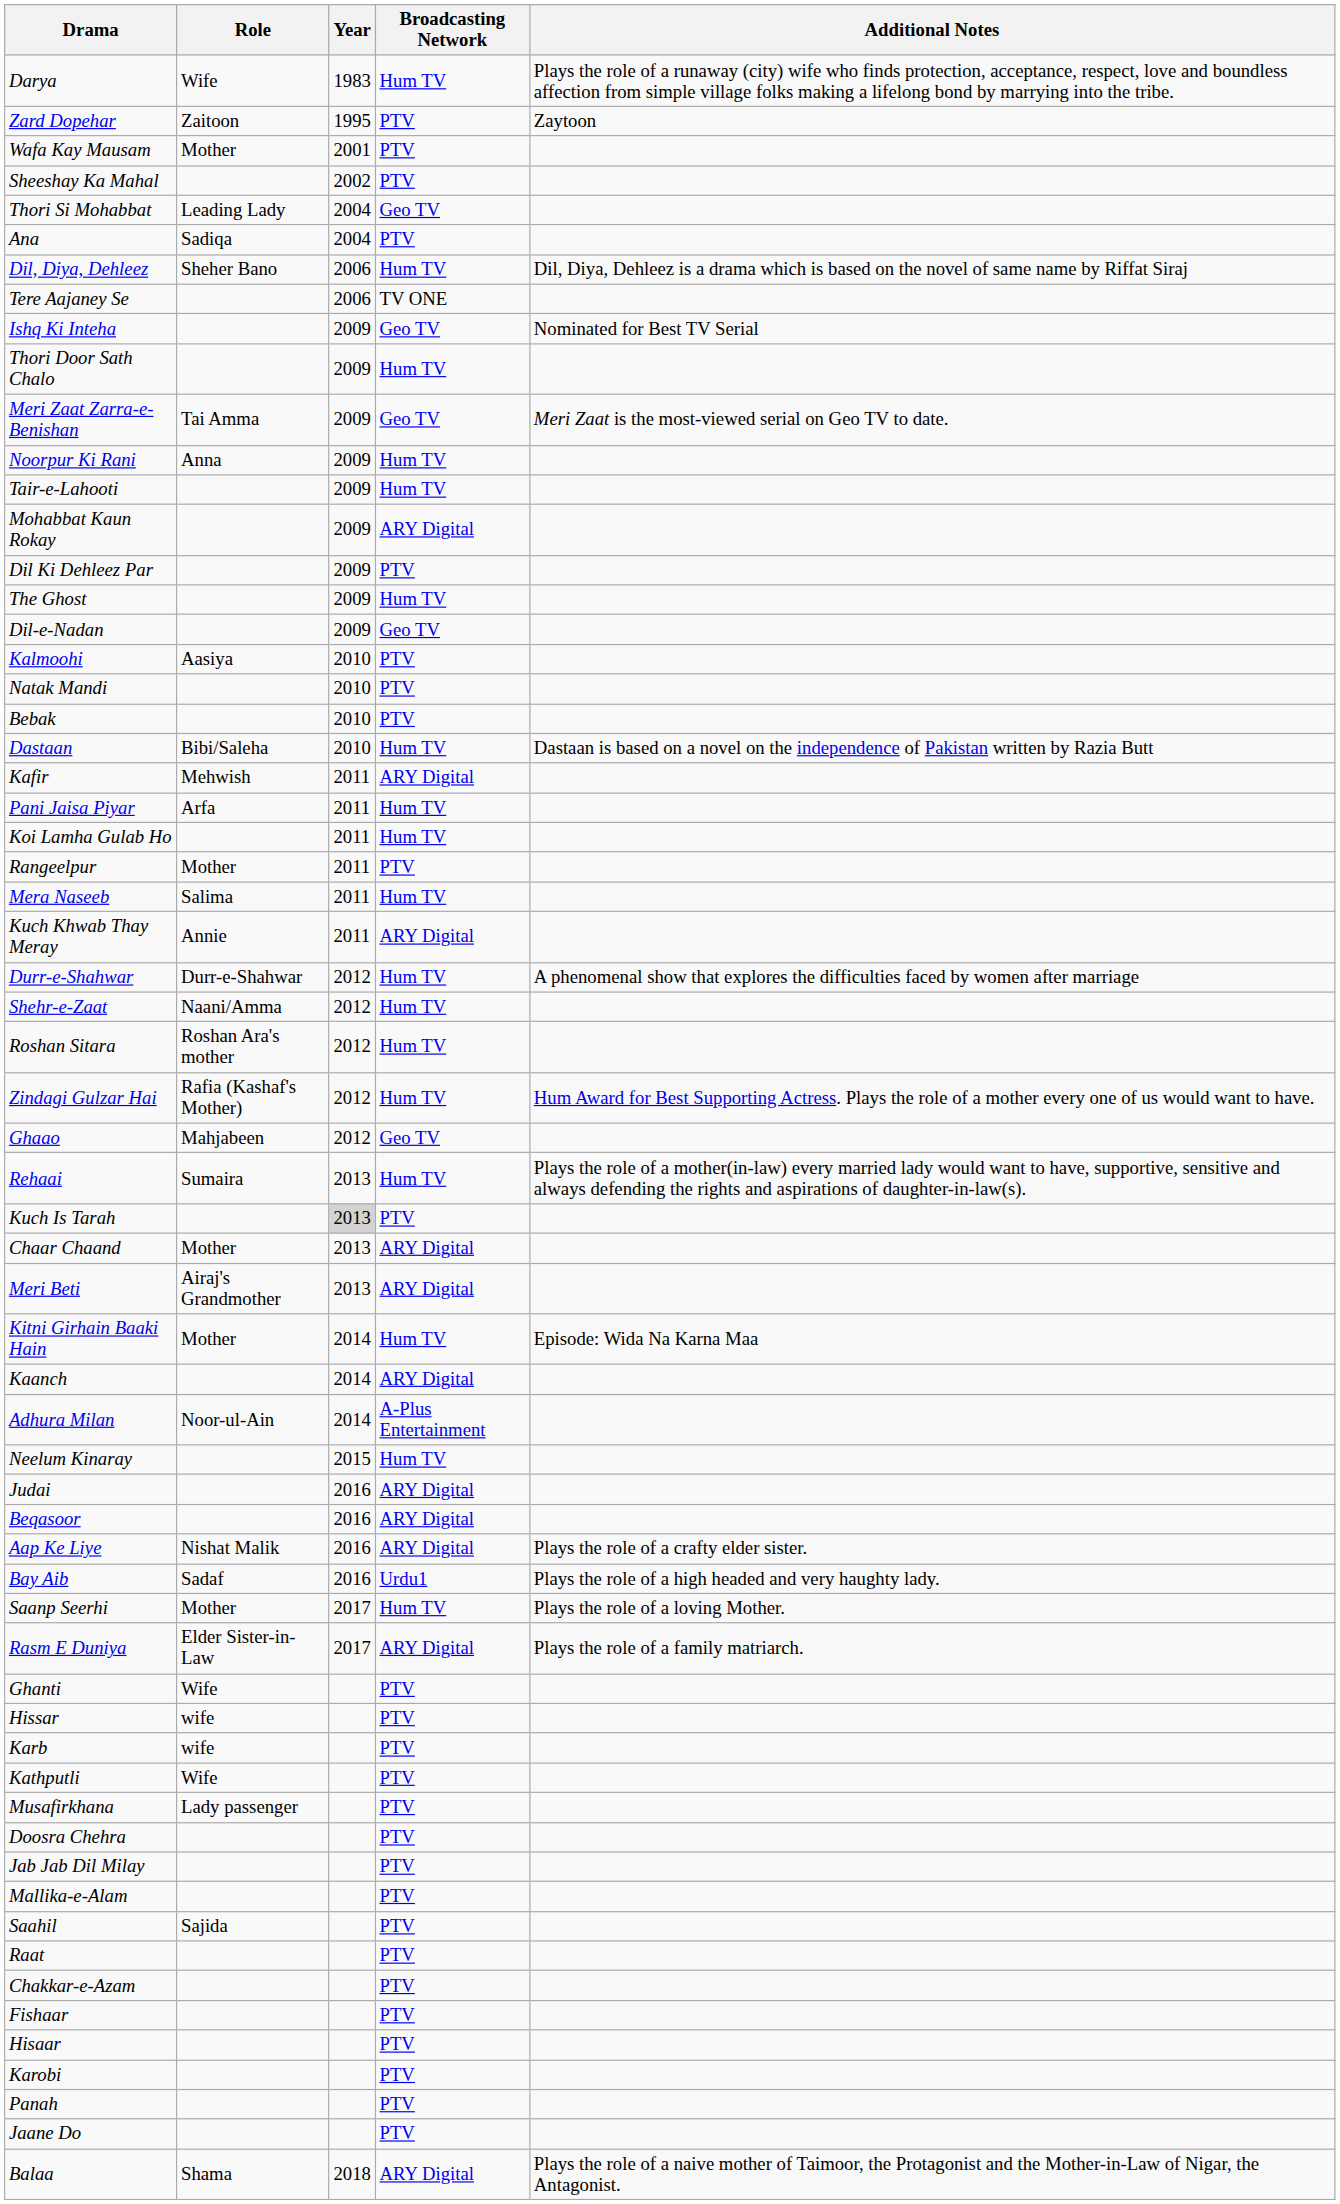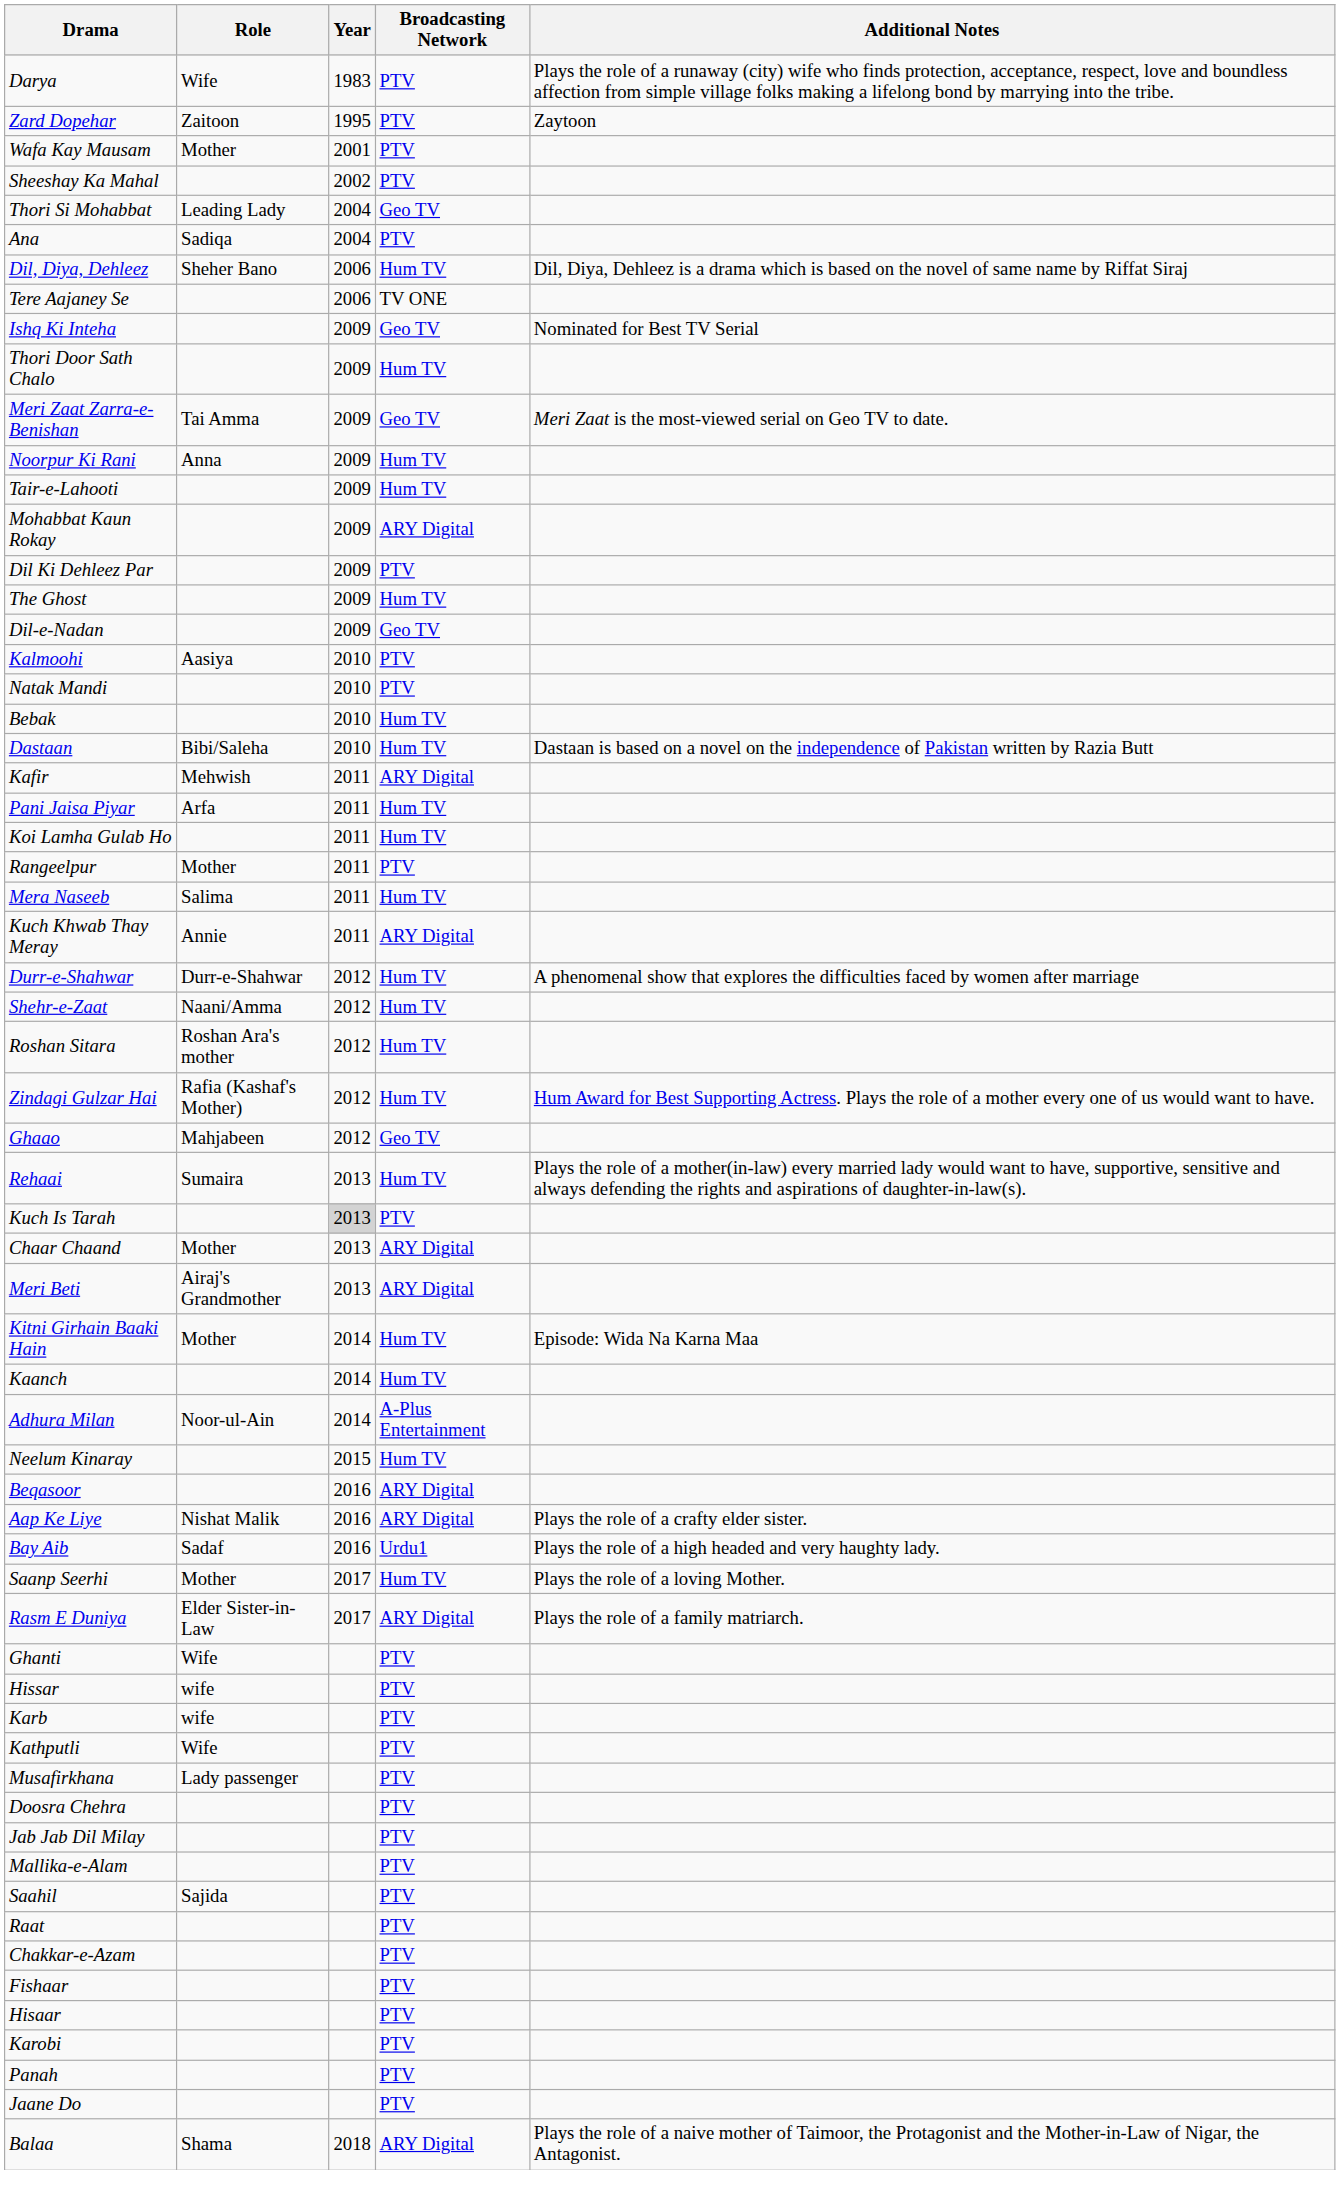Darya | Broadcasting Network: Hum TV -> PTV
Bebak | Broadcasting Network: PTV -> Hum TV
Kaanch | Broadcasting Network: ARY Digital -> Hum TV
- row: Judai | 2016 | ARY Digital
